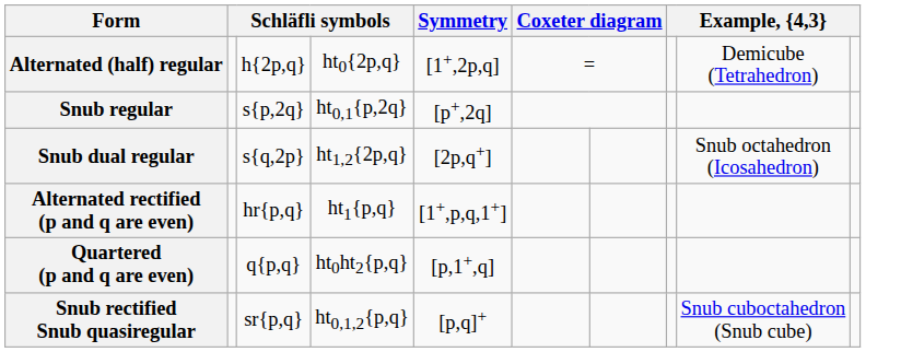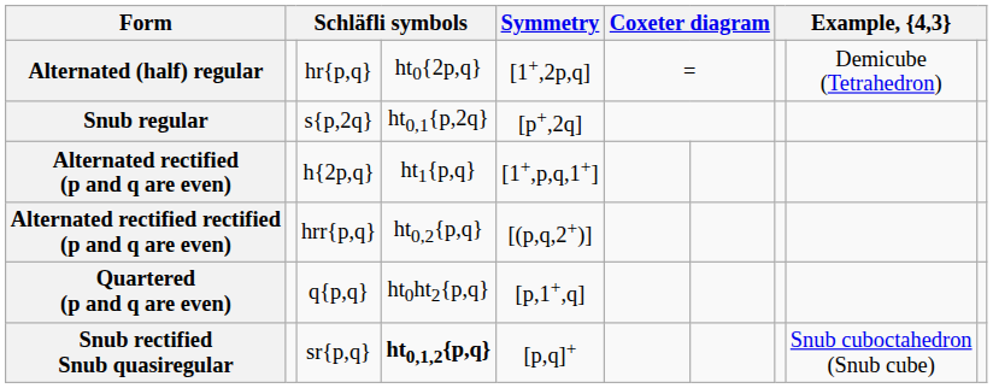Alternated (half) regular | column 3: h{2p,q} -> hr{p,q}
- row: Snub dual regular | s{q,2p} | ht1,2{2p,q} | [2p,q+] | Snub octahedron (Icosahedron)
Alternated rectified (p and q are even) | column 3: hr{p,q} -> h{2p,q}
+ row: Alternated rectified rectified (p and q are even) | hrr{p,q} | ht0,2{p,q} | [(p,q,2+)]
Snub rectified Snub quasiregular | column 4: normal -> bold
